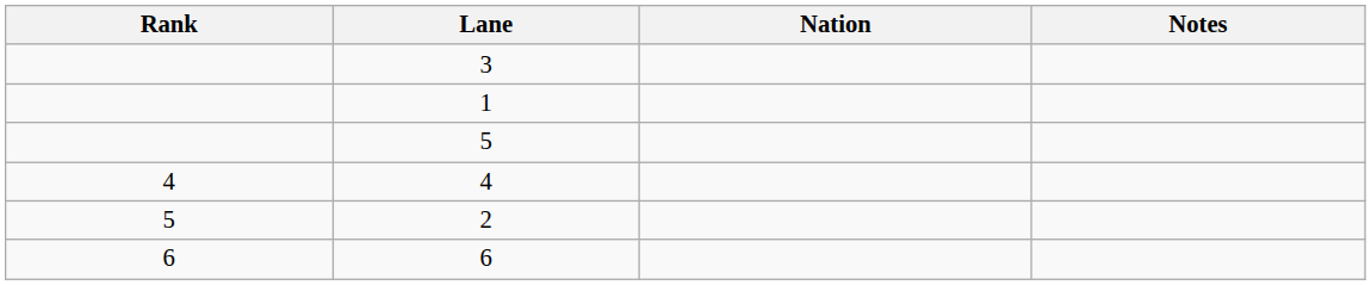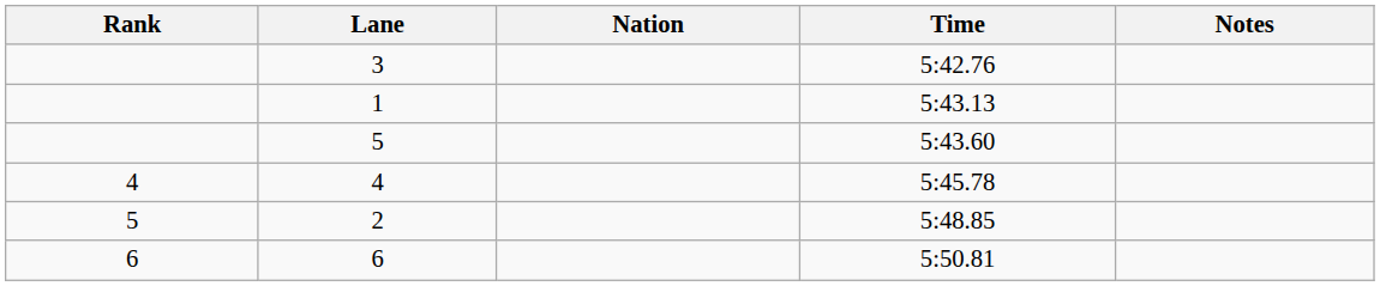+ column: Time | 5:42.76 | 5:43.13 | 5:43.60 | 5:45.78 | 5:48.85 | 5:50.81
